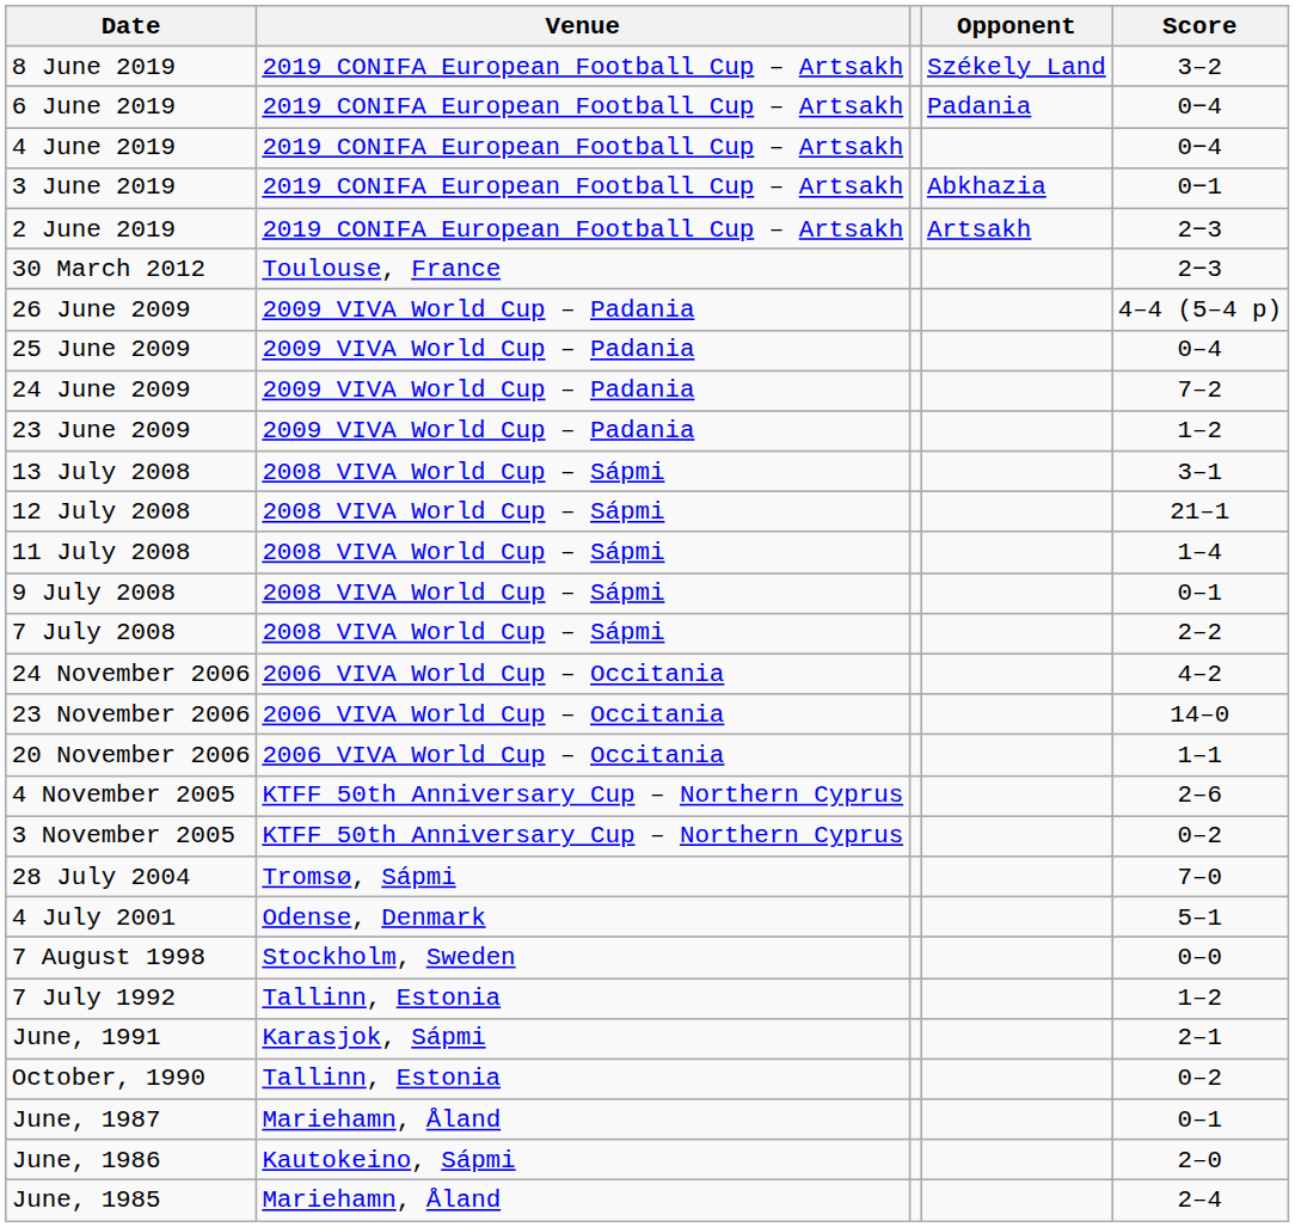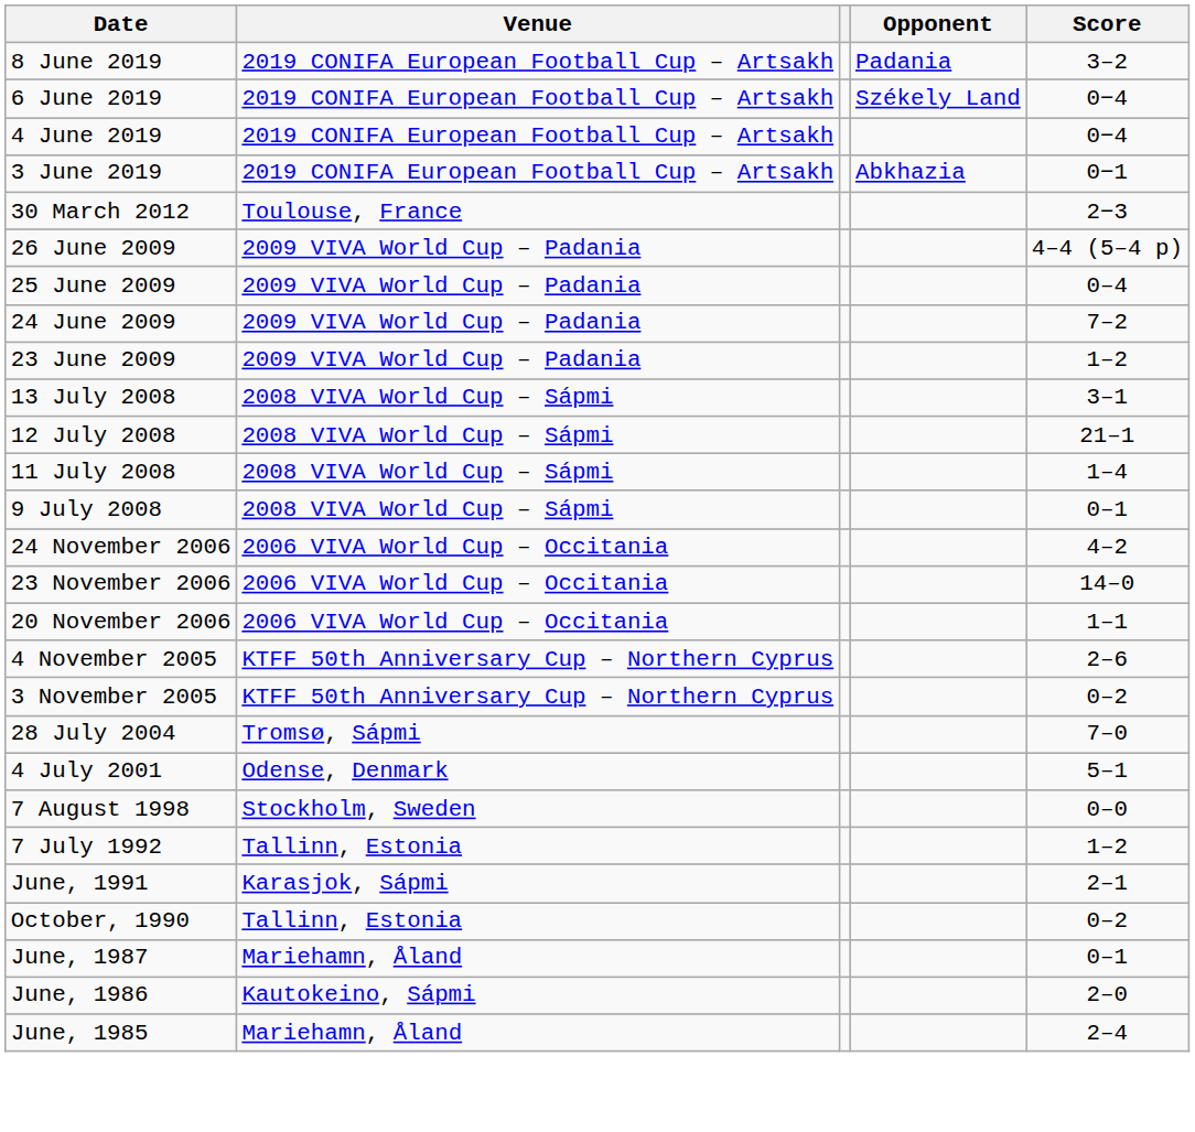8 June 2019 | Opponent: Székely Land -> Padania
6 June 2019 | Opponent: Padania -> Székely Land
- row: 2 June 2019 | 2019 CONIFA European Football Cup – Artsakh | Artsakh | 2−3
- row: 7 July 2008 | 2008 VIVA World Cup – Sápmi | 2–2
